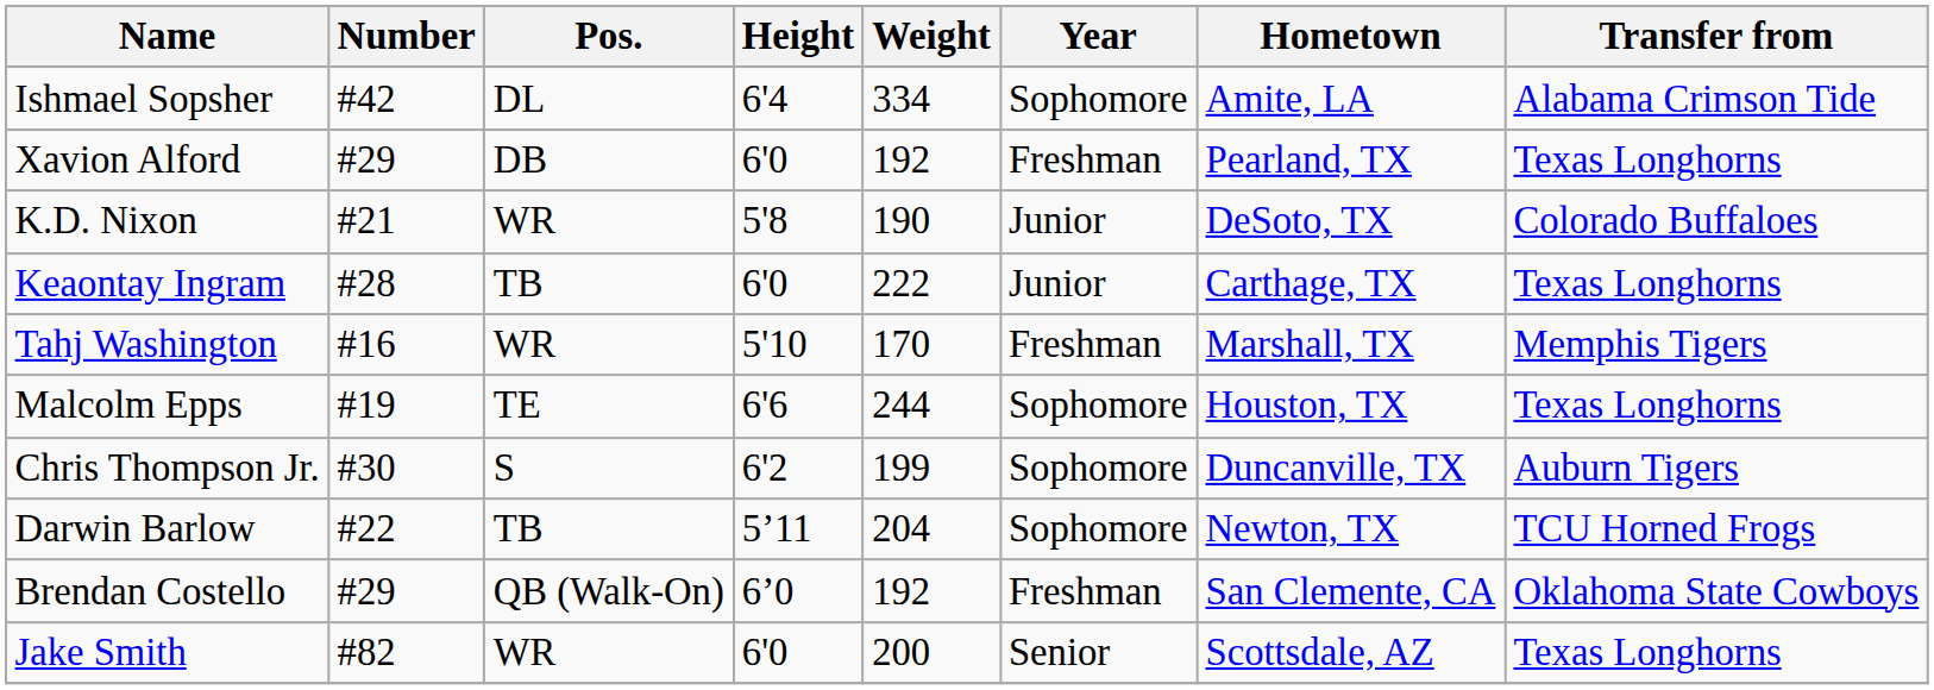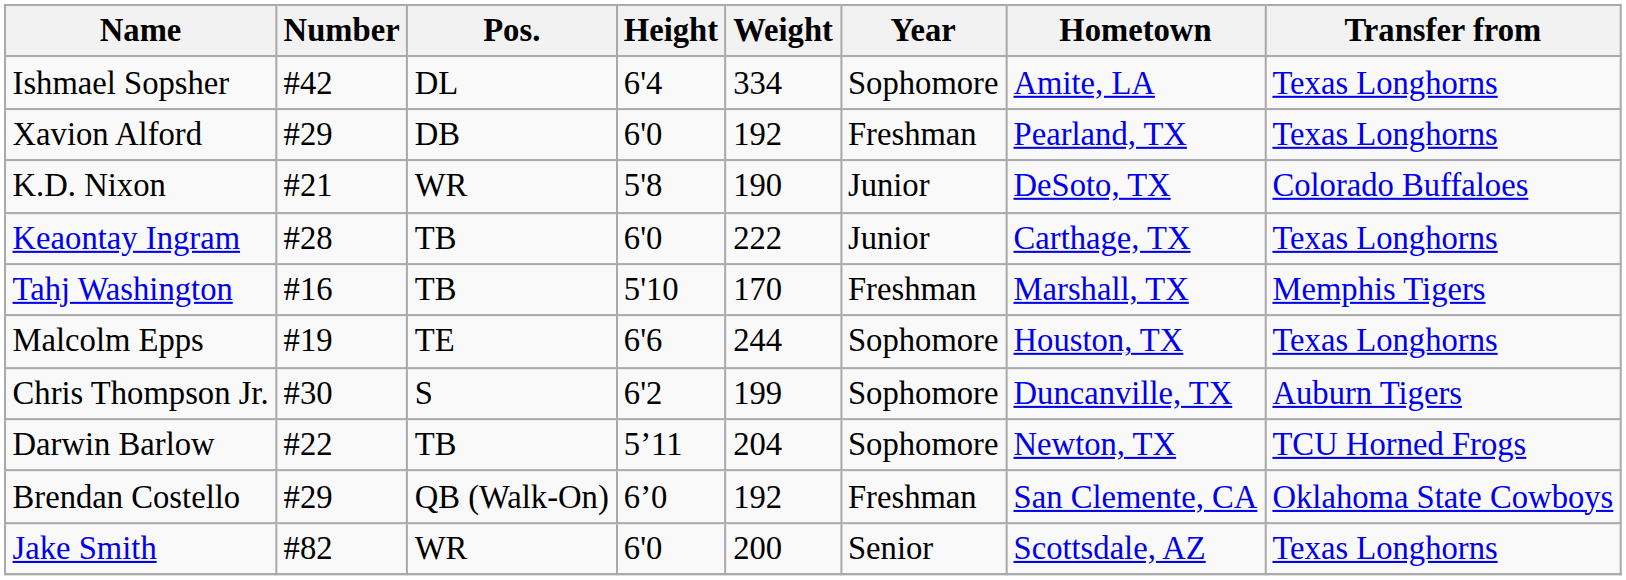Ishmael Sopsher | Transfer from: Alabama Crimson Tide -> Texas Longhorns
Tahj Washington | Pos.: WR -> TB
